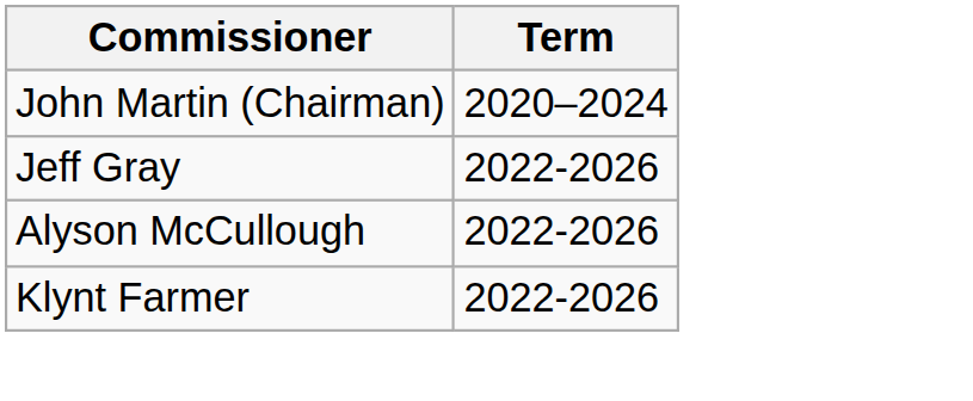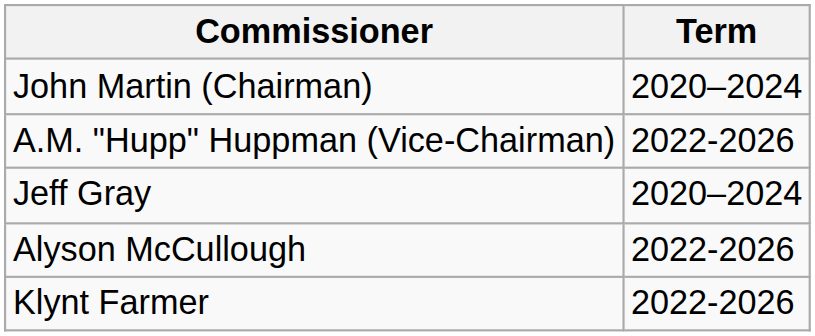+ row: A.M. "Hupp" Huppman (Vice-Chairman) | 2022-2026
Jeff Gray | Term: 2022-2026 -> 2020–2024
